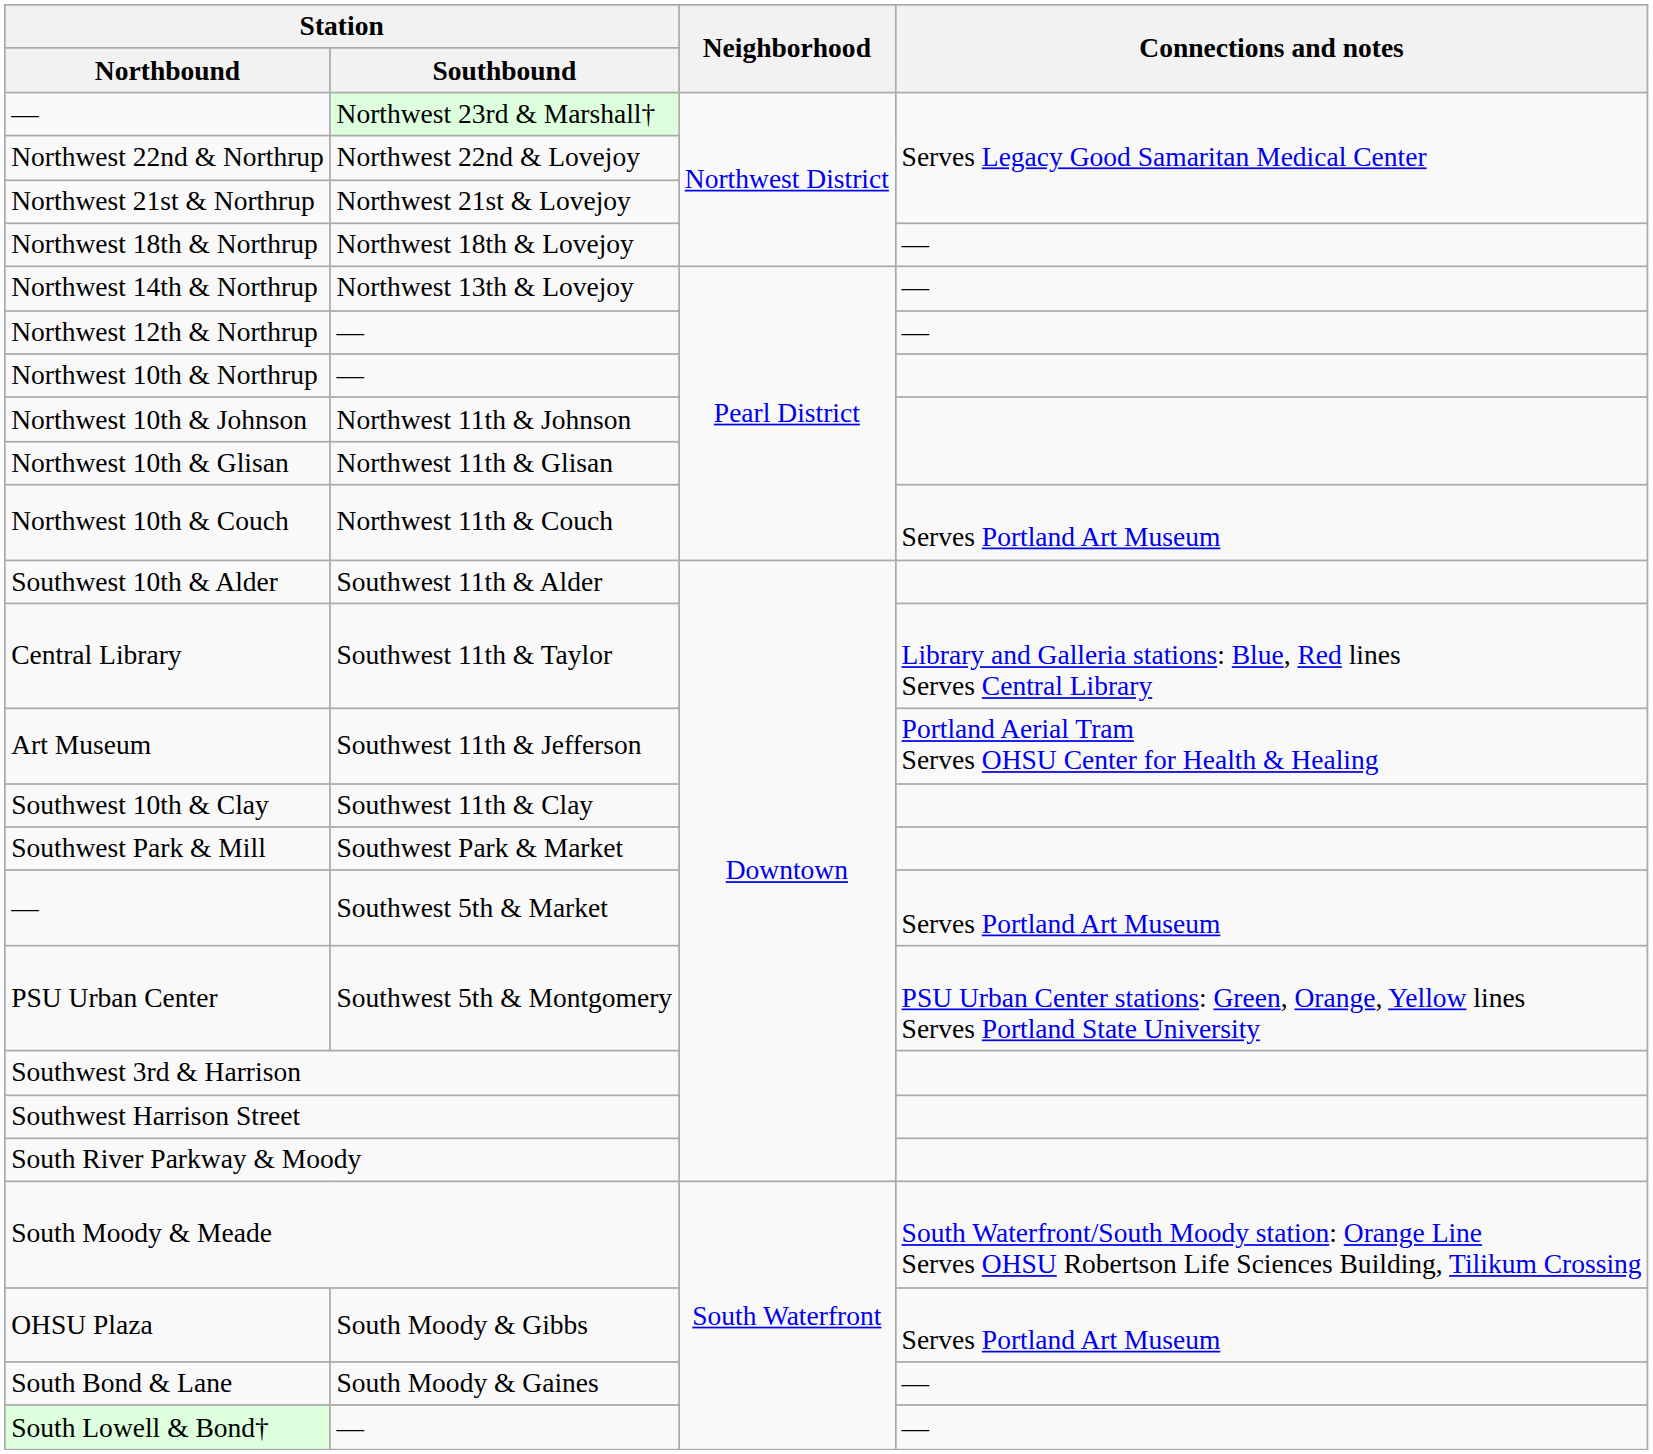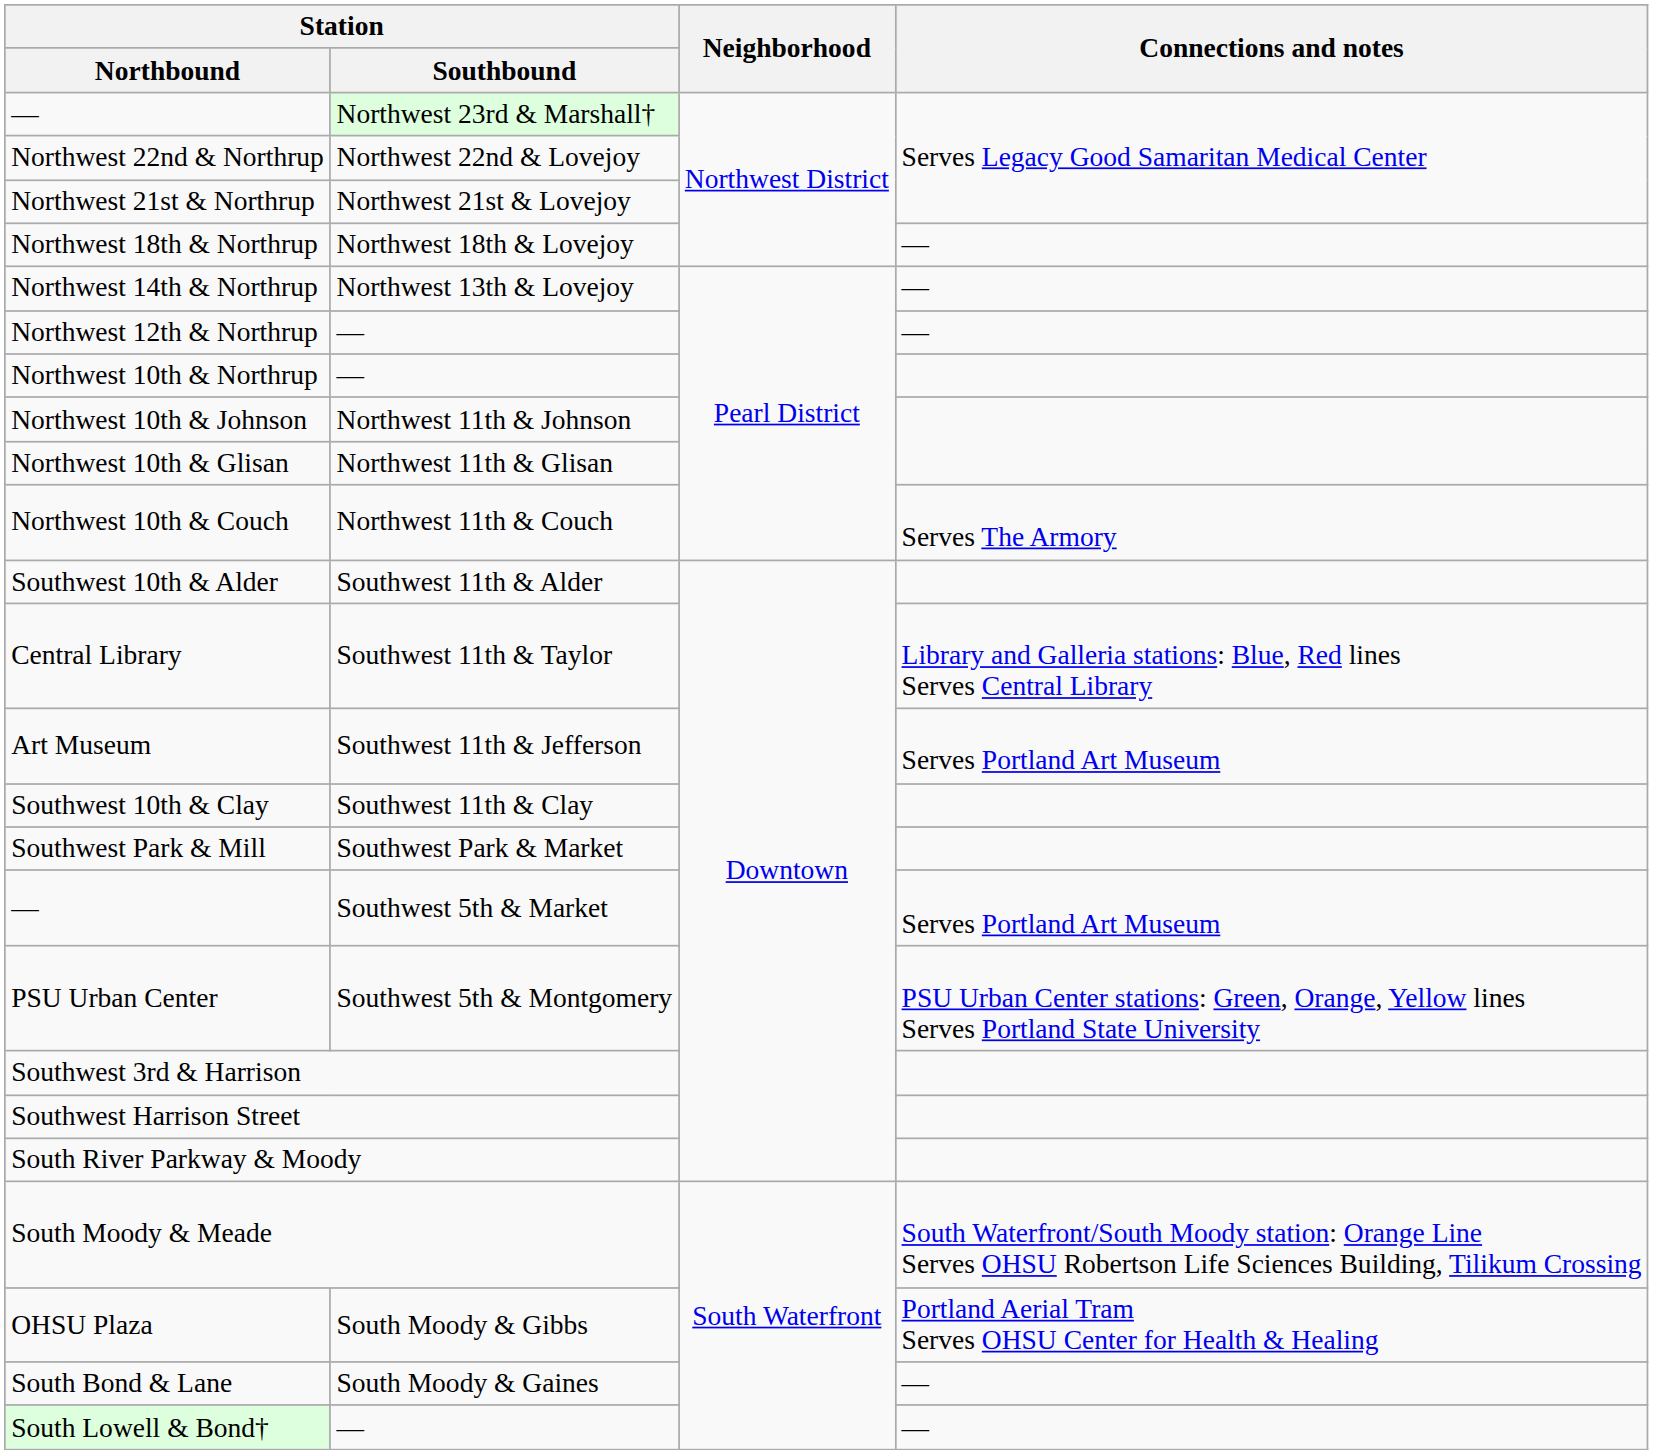Northwest 10th & Couch | Connections and notes: Serves Portland Art Museum -> Serves The Armory
Art Museum | Connections and notes: Portland Aerial Tram Serves OHSU Center for Health & Healing -> Serves Portland Art Museum
OHSU Plaza | Connections and notes: Serves Portland Art Museum -> Portland Aerial Tram Serves OHSU Center for Health & Healing
